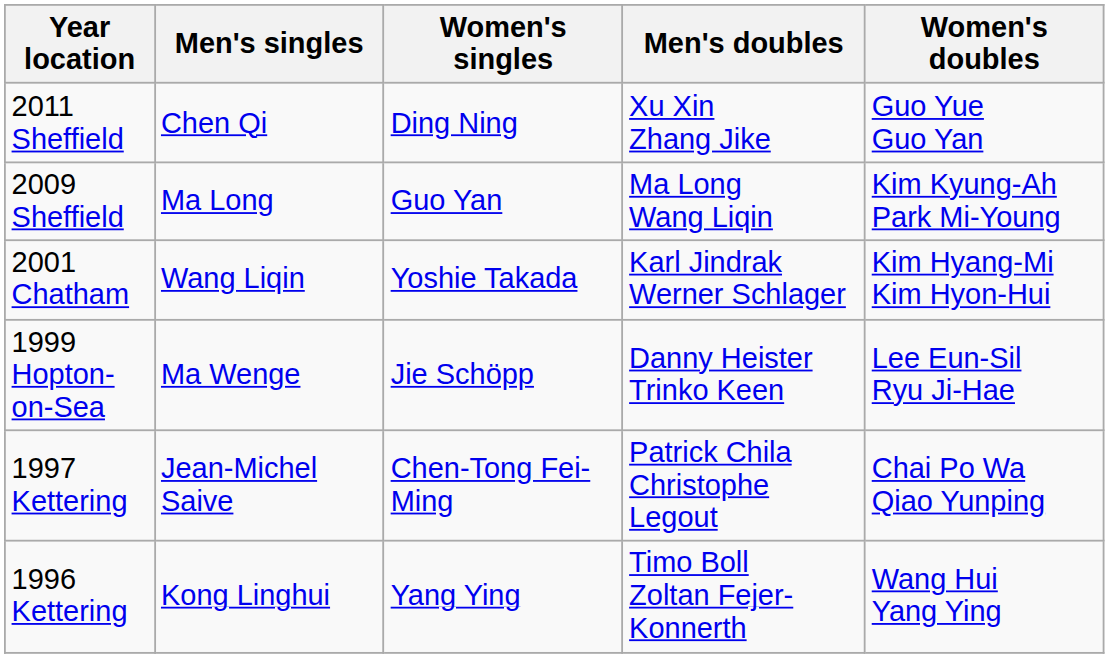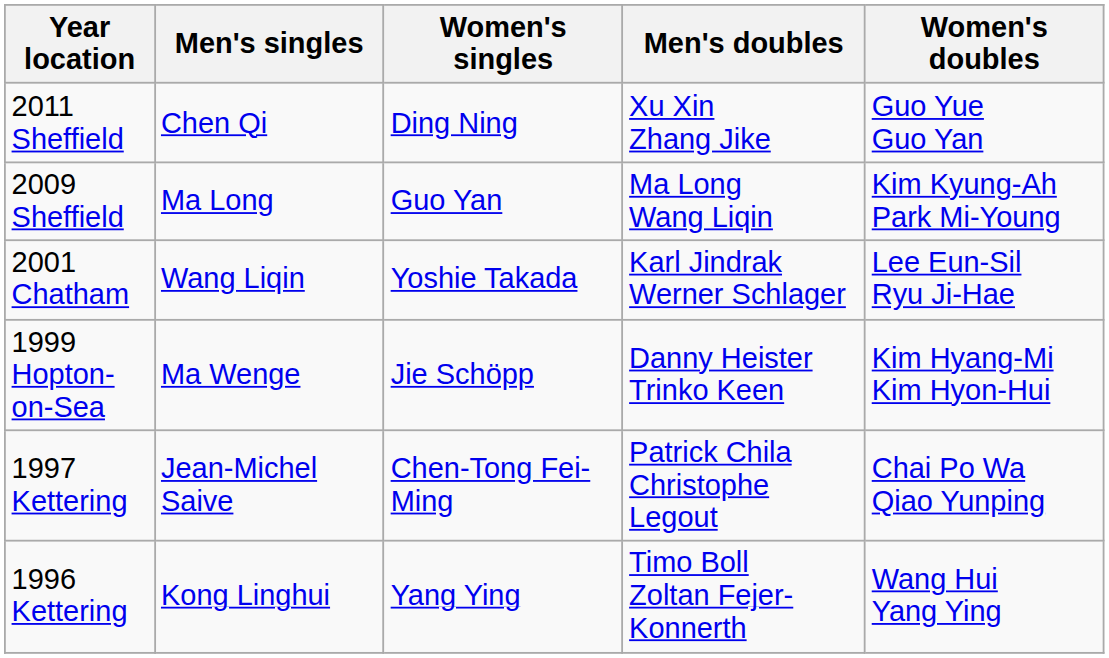2001 Chatham | Women's doubles: Kim Hyang-Mi Kim Hyon-Hui -> Lee Eun-Sil Ryu Ji-Hae
1999 Hopton-on-Sea | Women's doubles: Lee Eun-Sil Ryu Ji-Hae -> Kim Hyang-Mi Kim Hyon-Hui
